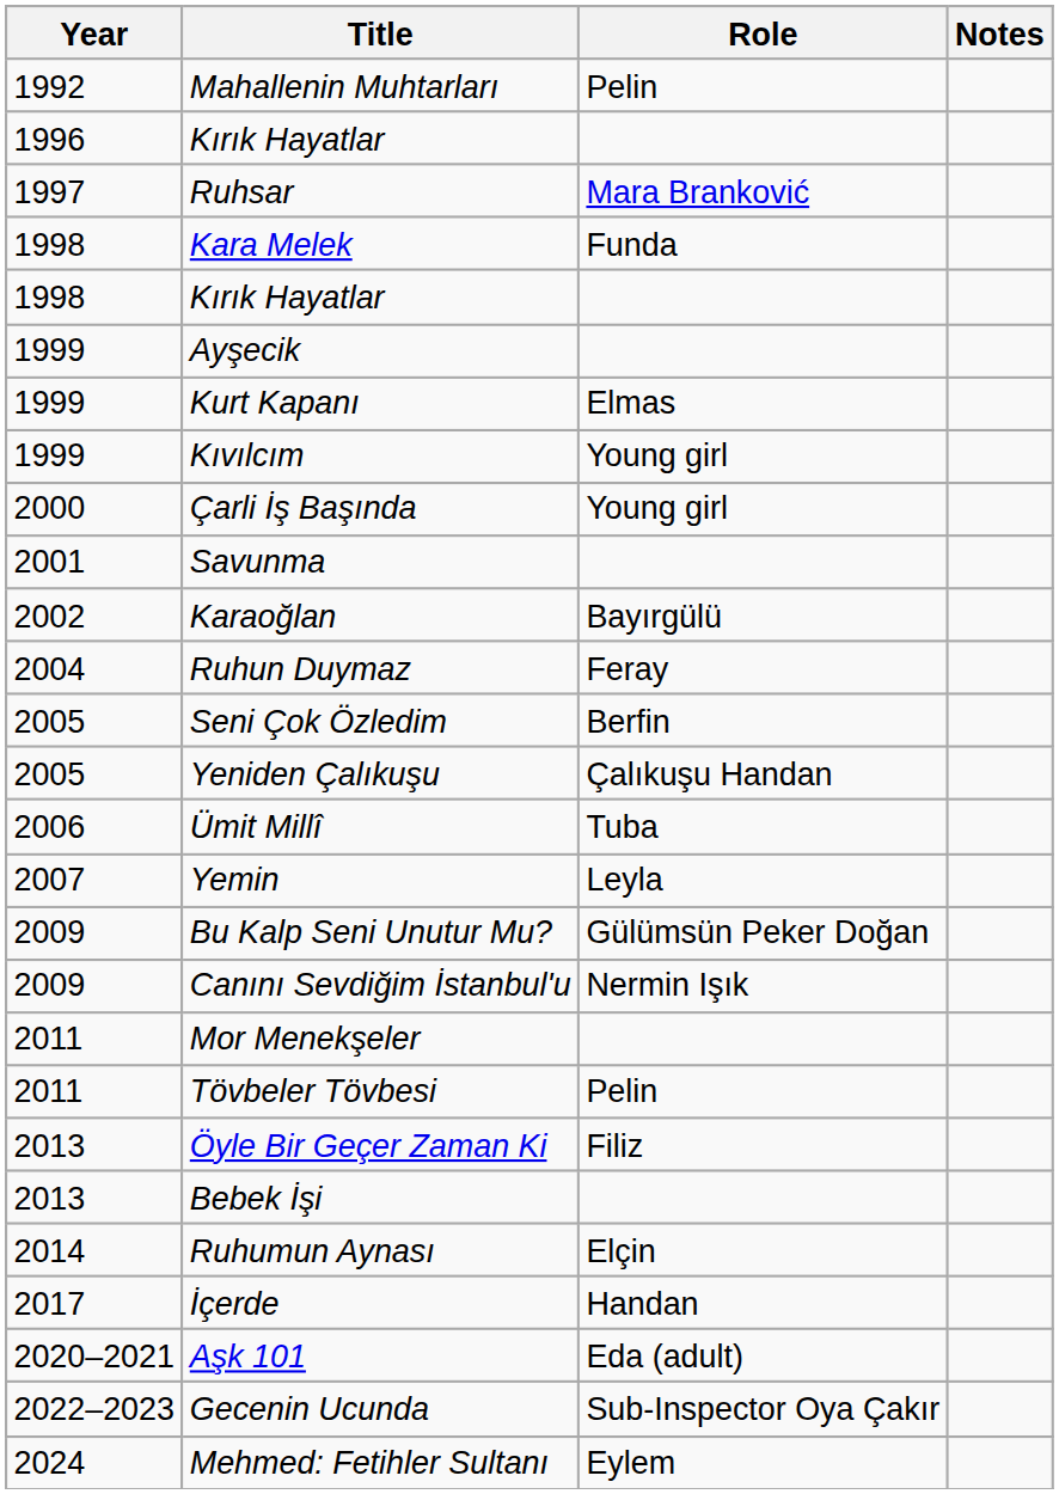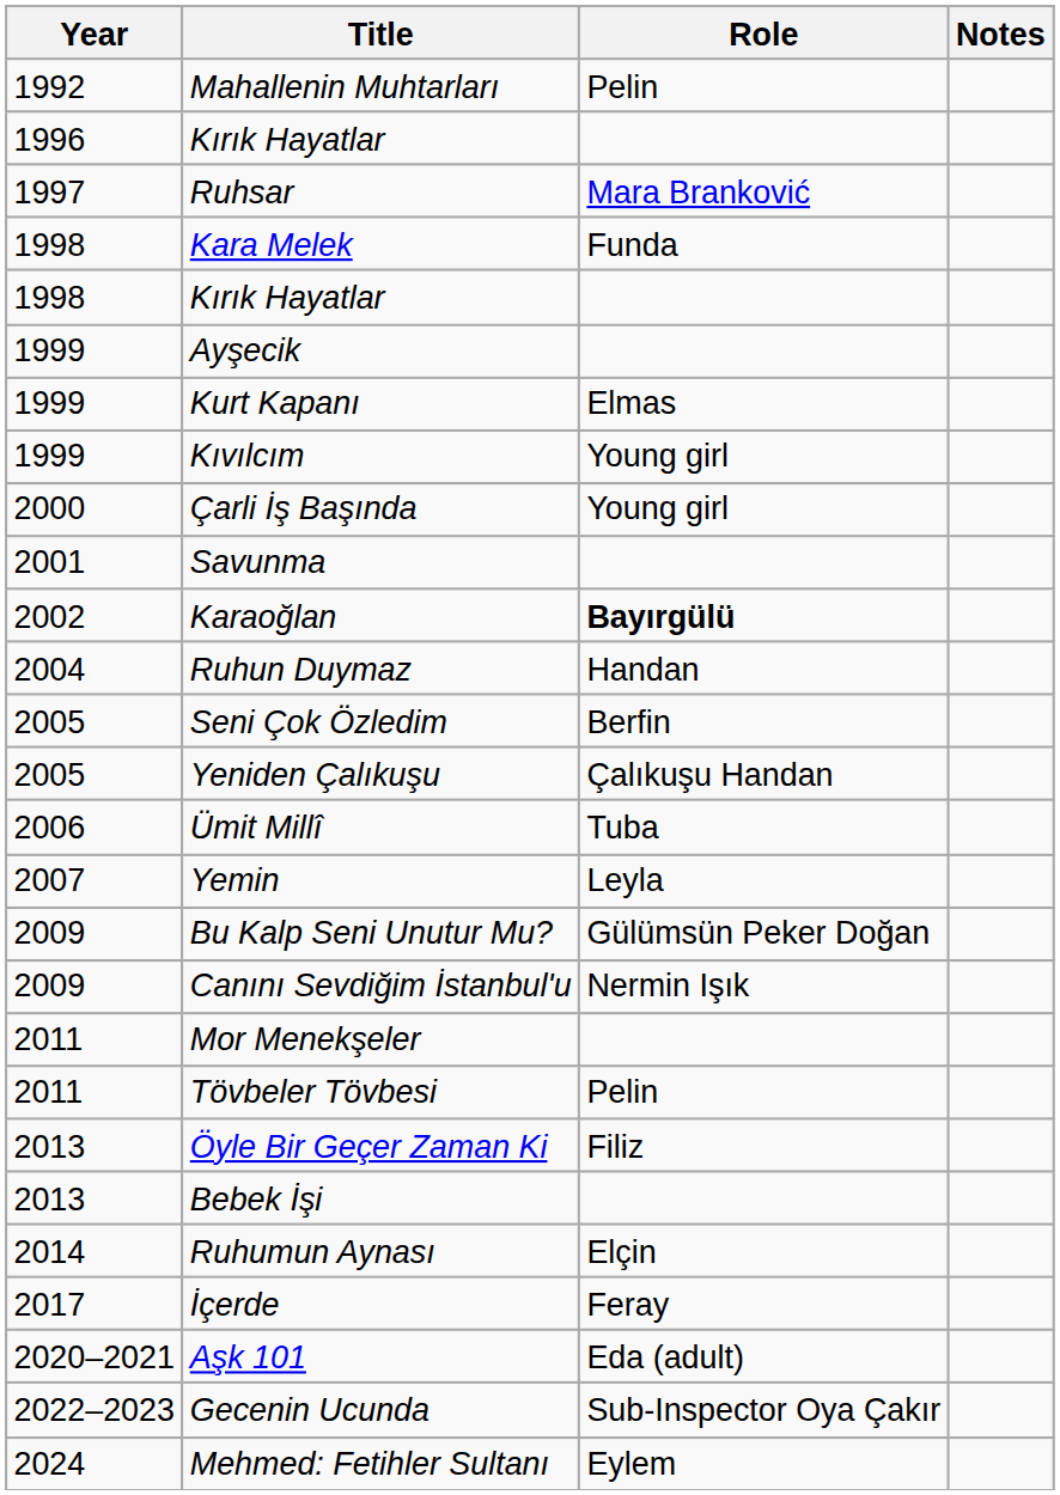Karaoğlan | Role: normal -> bold
Ruhun Duymaz | Role: Feray -> Handan
İçerde | Role: Handan -> Feray
